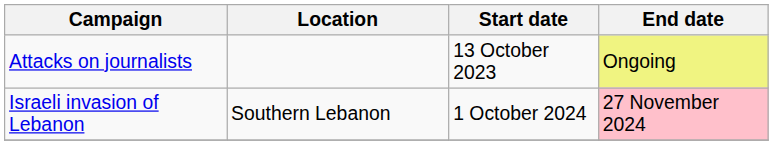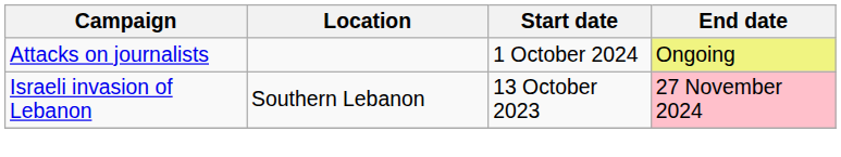Attacks on journalists | Start date: 13 October 2023 -> 1 October 2024
Israeli invasion of Lebanon | Start date: 1 October 2024 -> 13 October 2023
